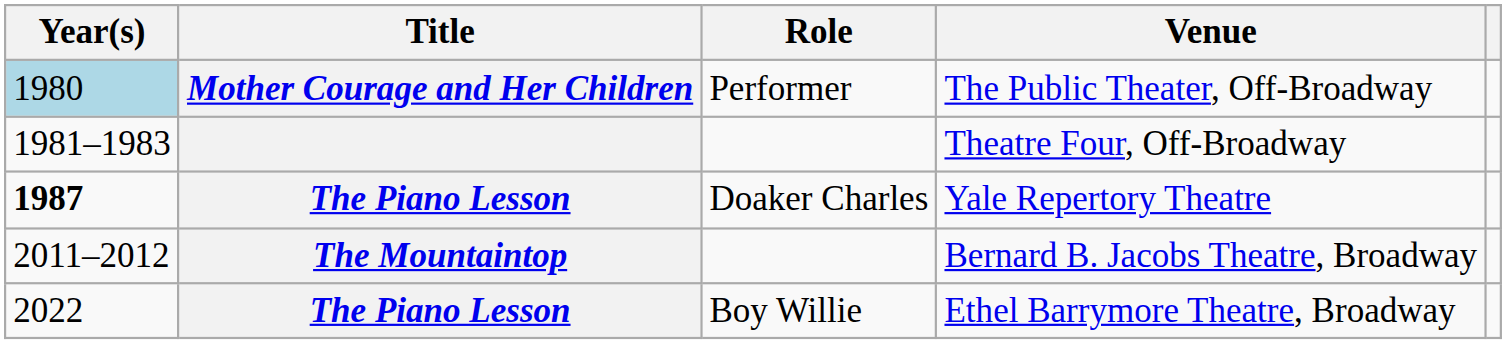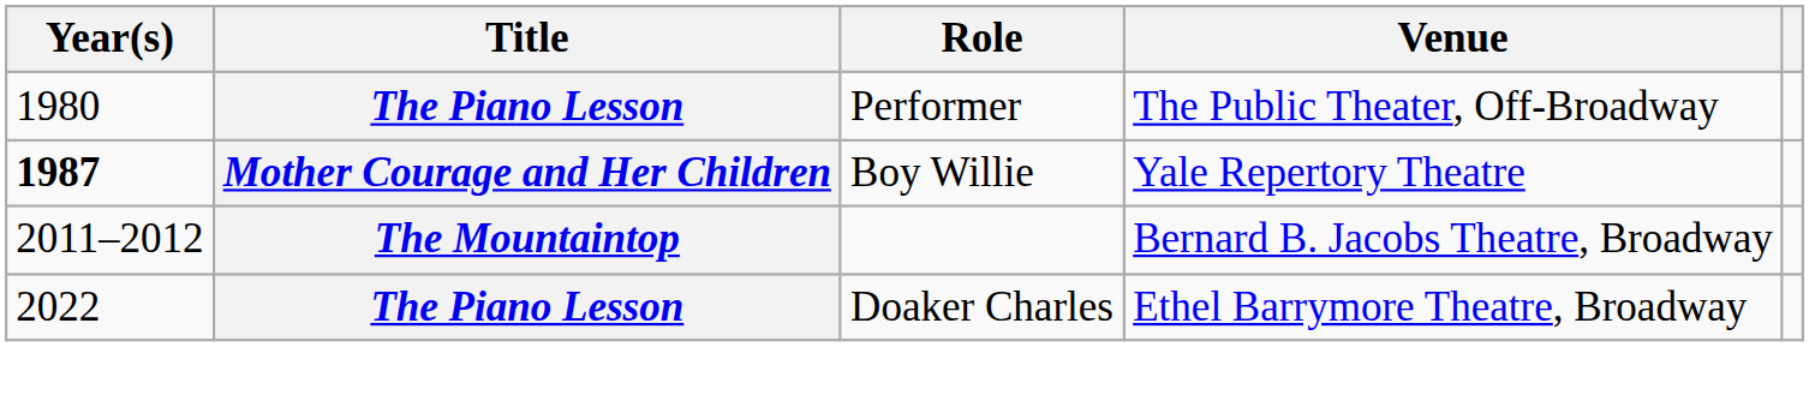The Public Theater, Off-Broadway | Year(s): lightblue background -> no background
The Public Theater, Off-Broadway | Title: Mother Courage and Her Children -> The Piano Lesson
- row: 1981–1983 | Theatre Four, Off-Broadway
Yale Repertory Theatre | Title: The Piano Lesson -> Mother Courage and Her Children
Yale Repertory Theatre | Role: Doaker Charles -> Boy Willie
Ethel Barrymore Theatre, Broadway | Role: Boy Willie -> Doaker Charles
